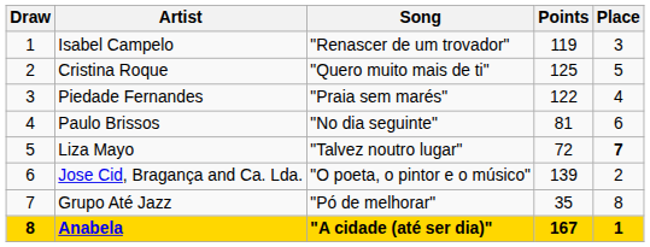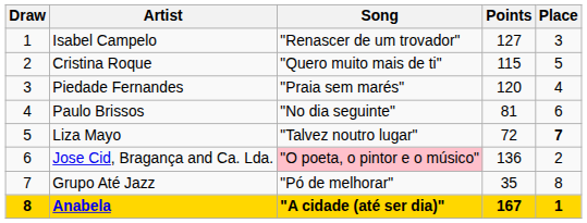Isabel Campelo | Points: 119 -> 127
Cristina Roque | Points: 125 -> 115
Piedade Fernandes | Points: 122 -> 120
Jose Cid, Bragança and Ca. Lda. | Song: no background -> pink background
Jose Cid, Bragança and Ca. Lda. | Points: 139 -> 136
